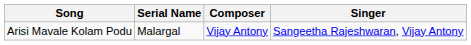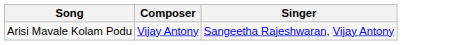- column: Serial Name | Malargal
